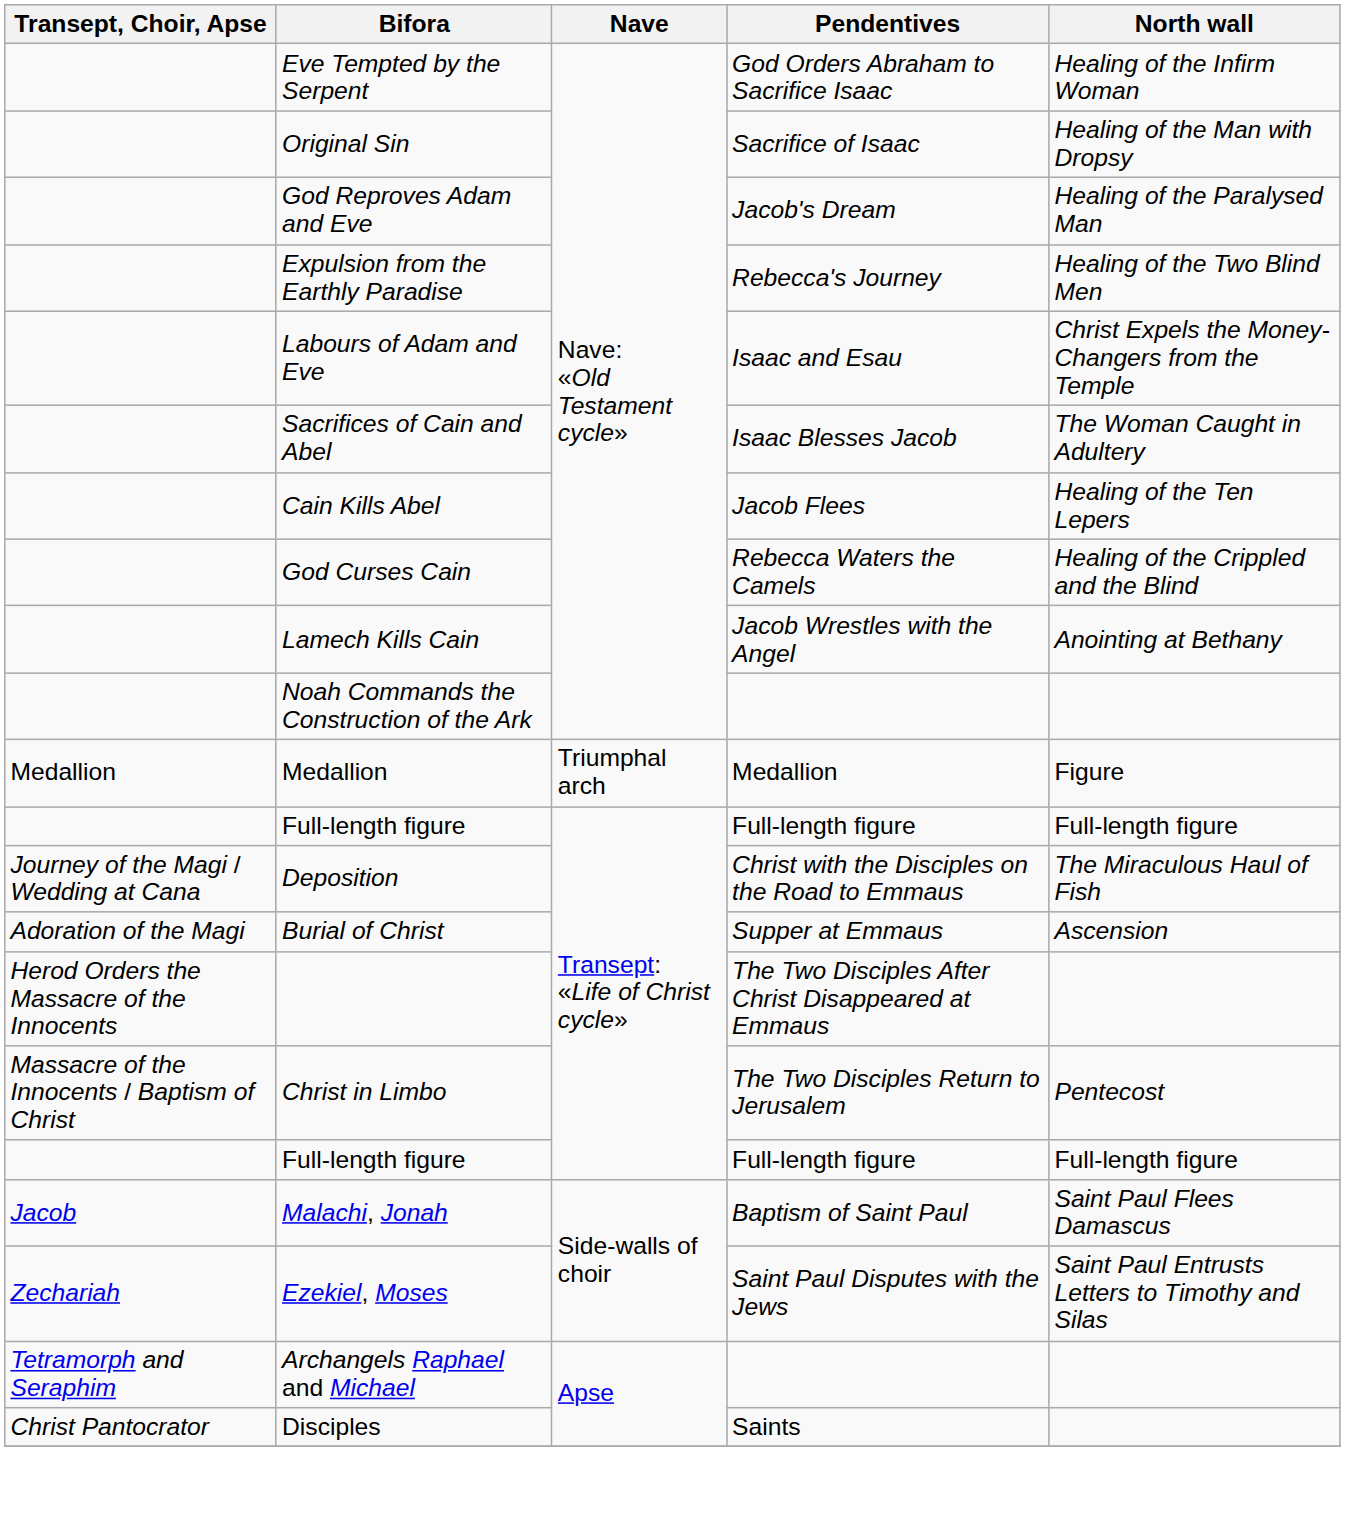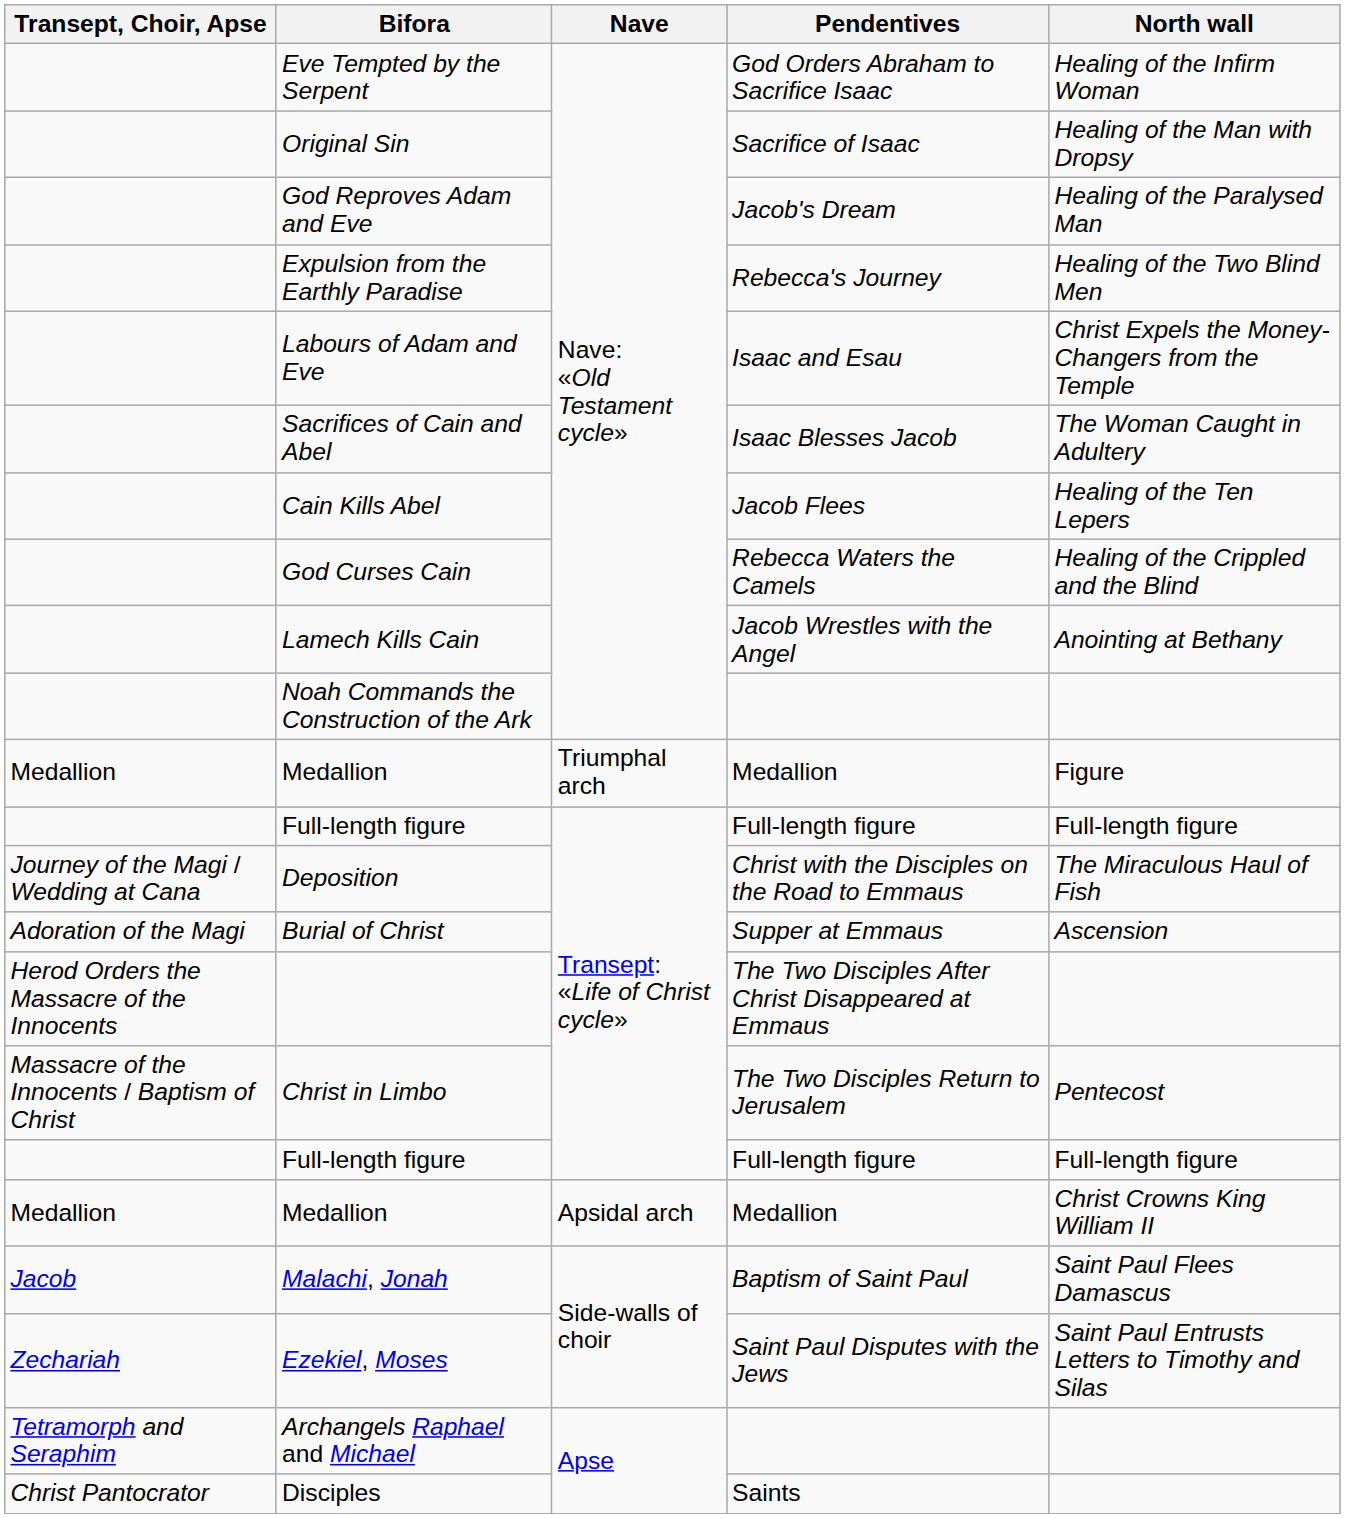+ row: Medallion | Medallion | Apsidal arch | Medallion | Christ Crowns King William II
